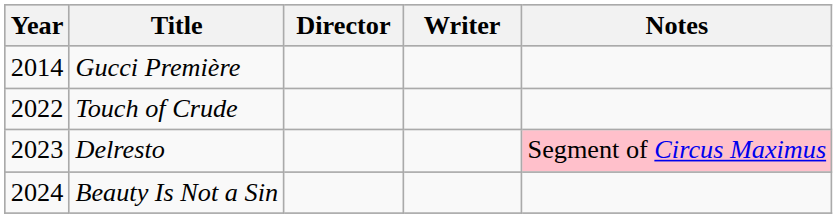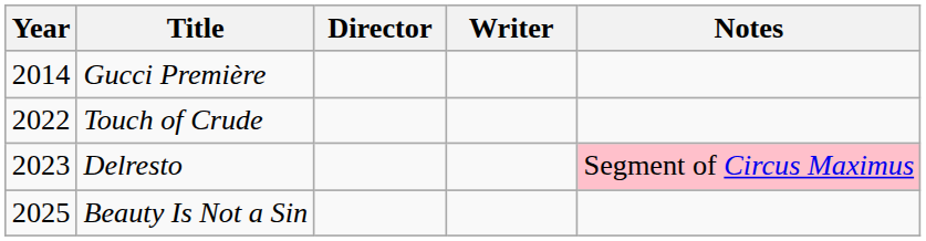Beauty Is Not a Sin | Year: 2024 -> 2025
